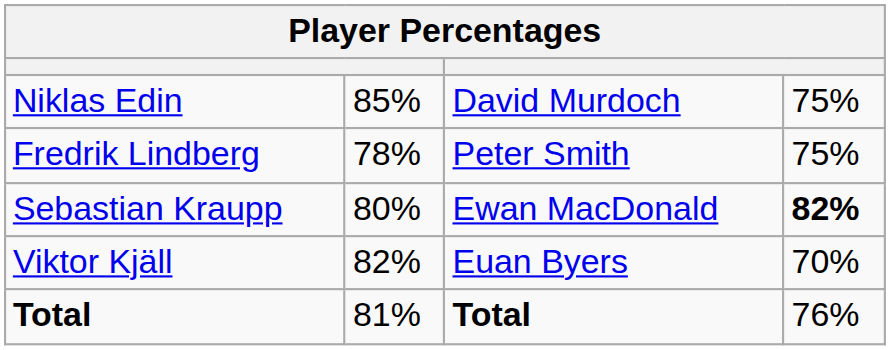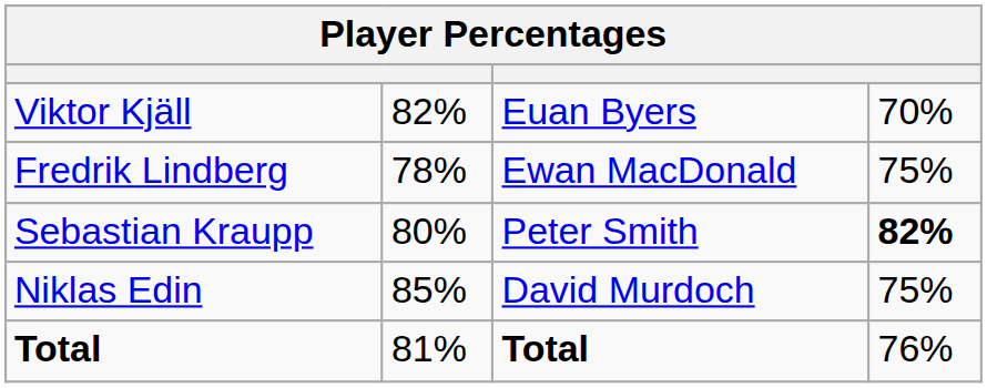rows swapped: Viktor Kjäll <-> Niklas Edin
Fredrik Lindberg | column 3: Peter Smith -> Ewan MacDonald
Sebastian Kraupp | column 3: Ewan MacDonald -> Peter Smith
